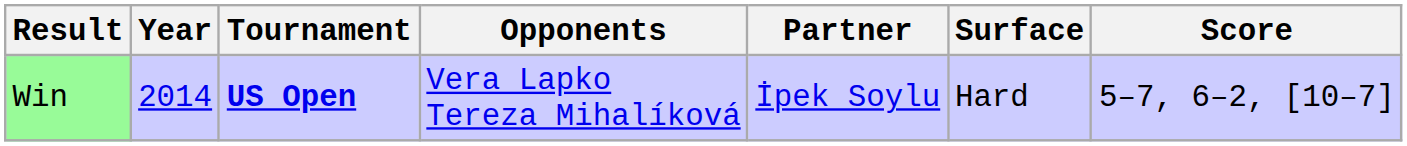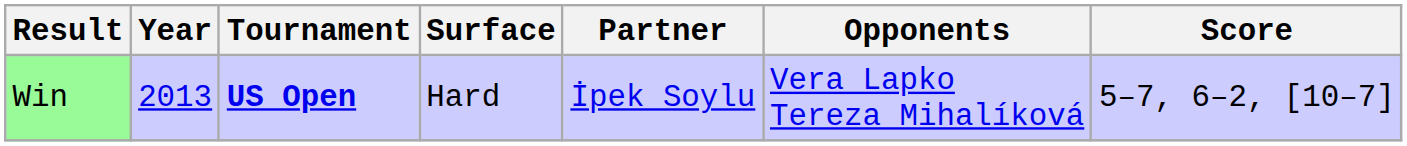columns swapped: Surface <-> Opponents
Win | Year: 2014 -> 2013
